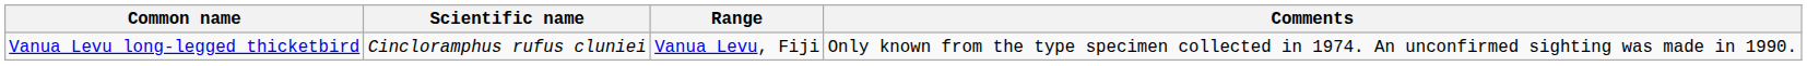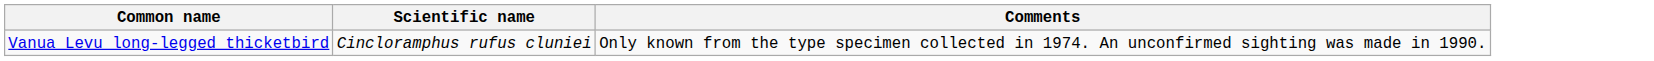- column: Range | Vanua Levu, Fiji
